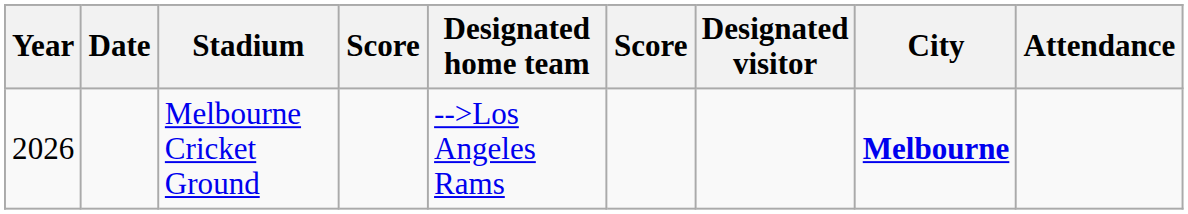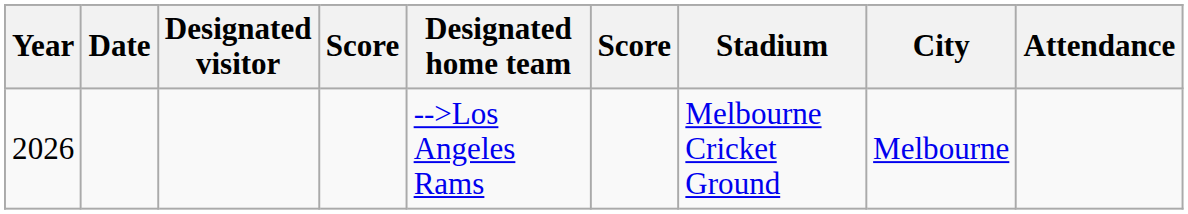columns swapped: Designated visitor <-> Stadium
2026 | City: bold -> normal
